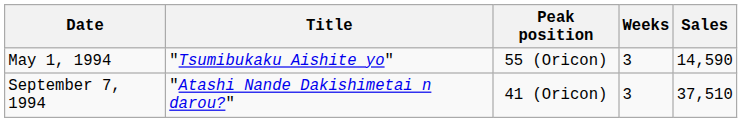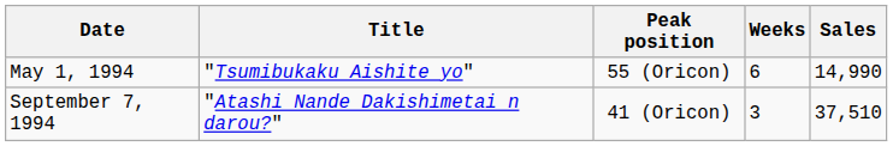May 1, 1994 | Weeks: 3 -> 6
May 1, 1994 | Sales: 14,590 -> 14,990
